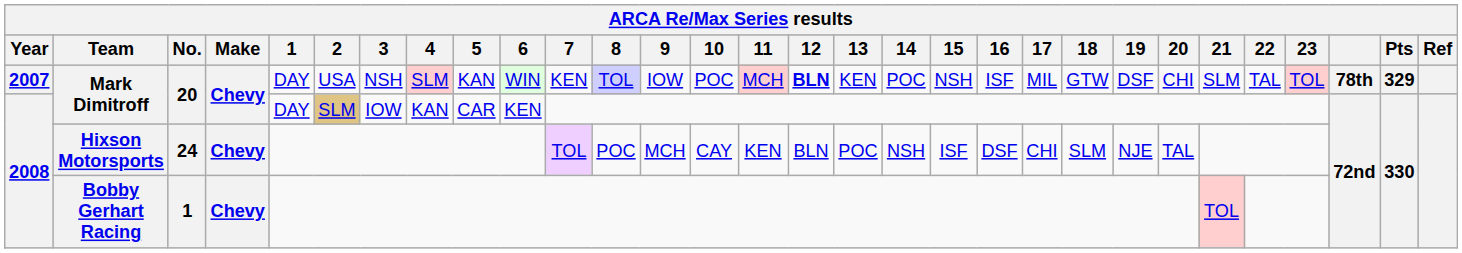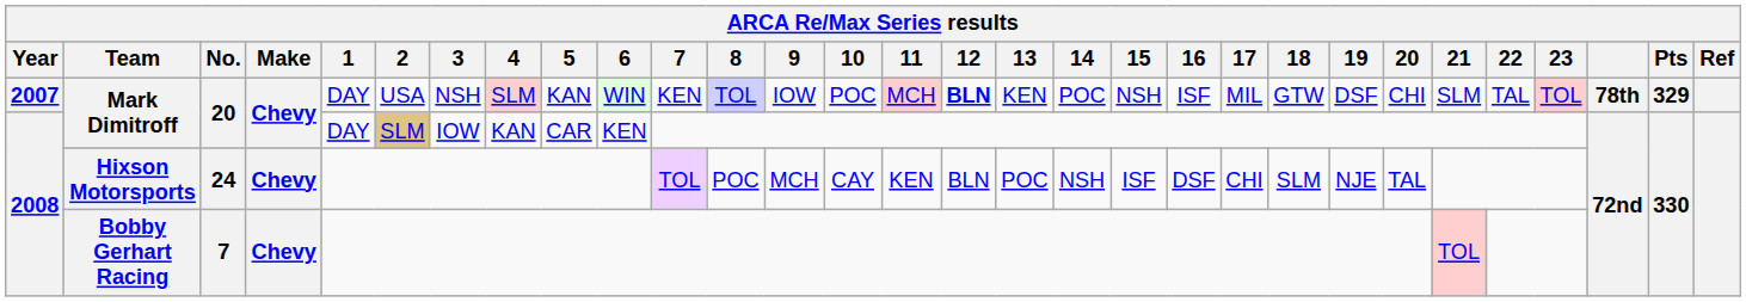Bobby Gerhart Racing | No.: 1 -> 7
